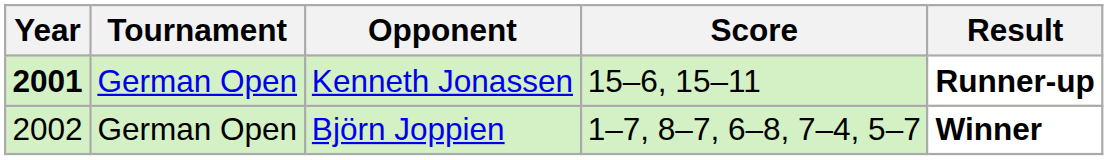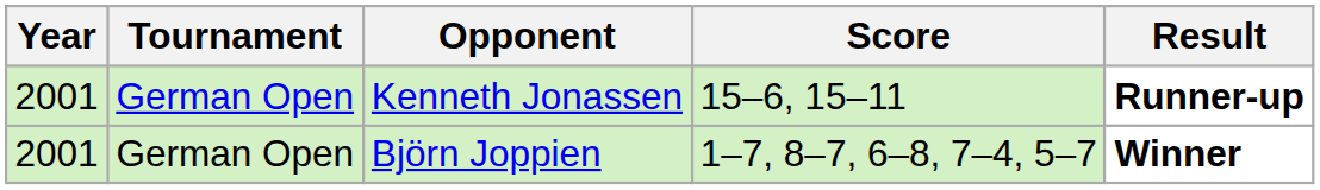Kenneth Jonassen | Year: bold -> normal
Björn Joppien | Year: 2002 -> 2001
